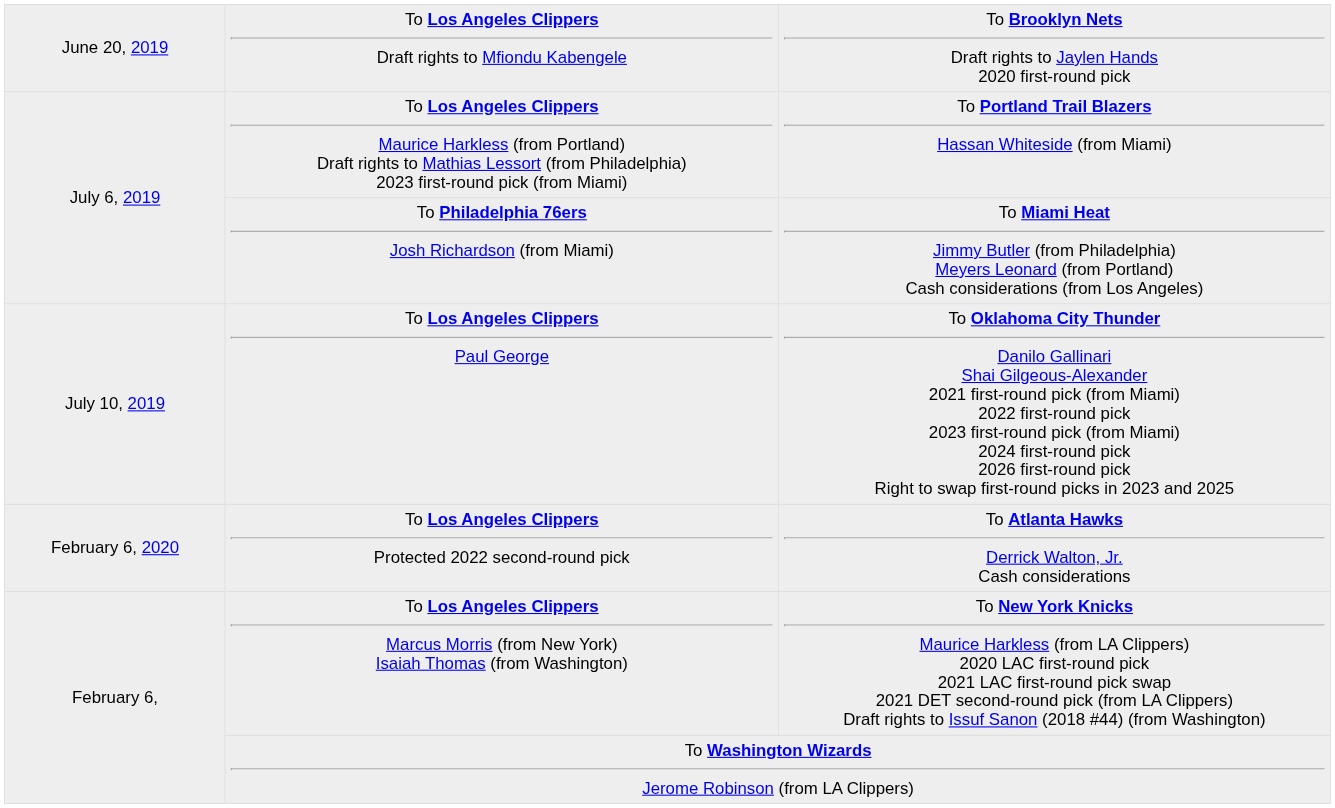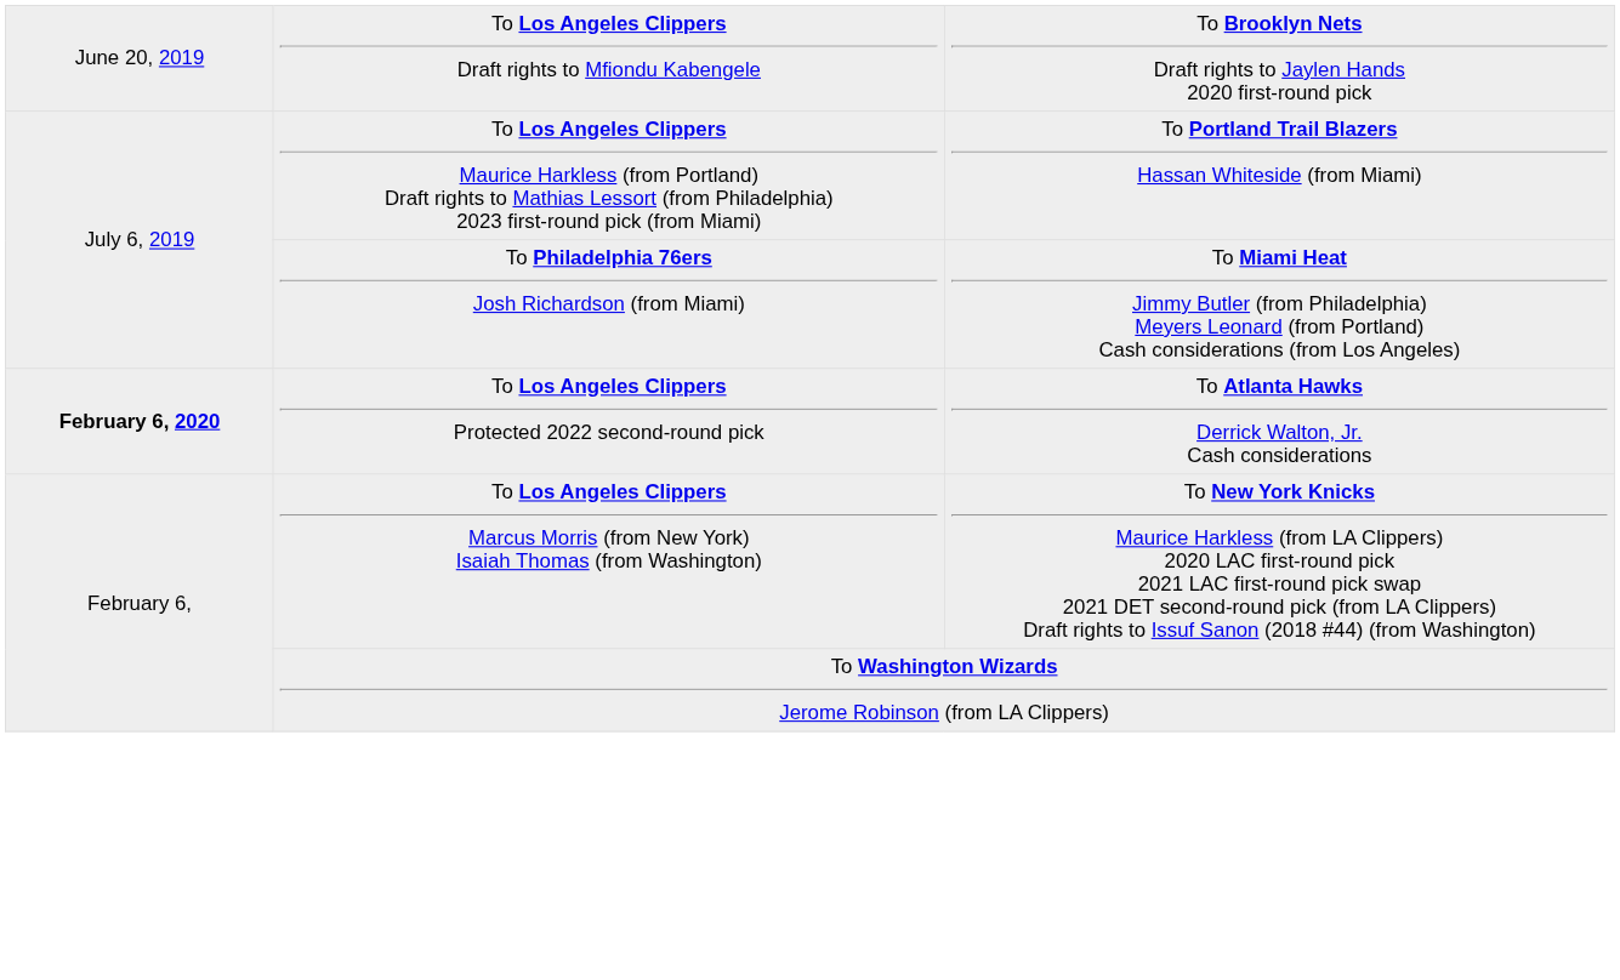- row: July 10, 2019 | To Los Angeles Clippers Paul George | To Oklahoma City Thunder Danilo Gallinari Shai Gilgeous-Alexander 2021 first-round pick (from Miami) 2022 first-round pick 2023 first-round pick (from Miami) 2024 first-round pick 2026 first-round pick Right to swap first-round picks in 2023 and 2025
To Los Angeles Clippers Protected 2022 second-round pick | column 1: normal -> bold
